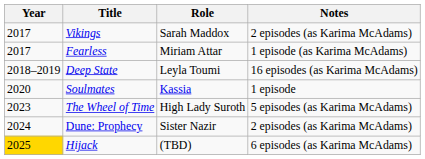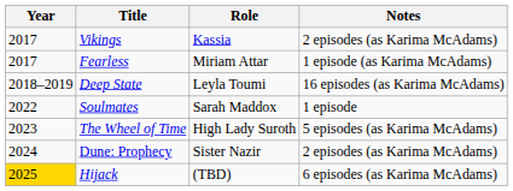Vikings | Role: Sarah Maddox -> Kassia
Soulmates | Year: 2020 -> 2022
Soulmates | Role: Kassia -> Sarah Maddox
